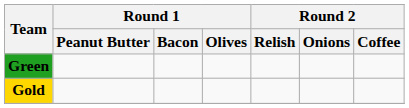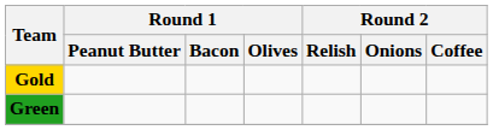rows swapped: Green <-> Gold
